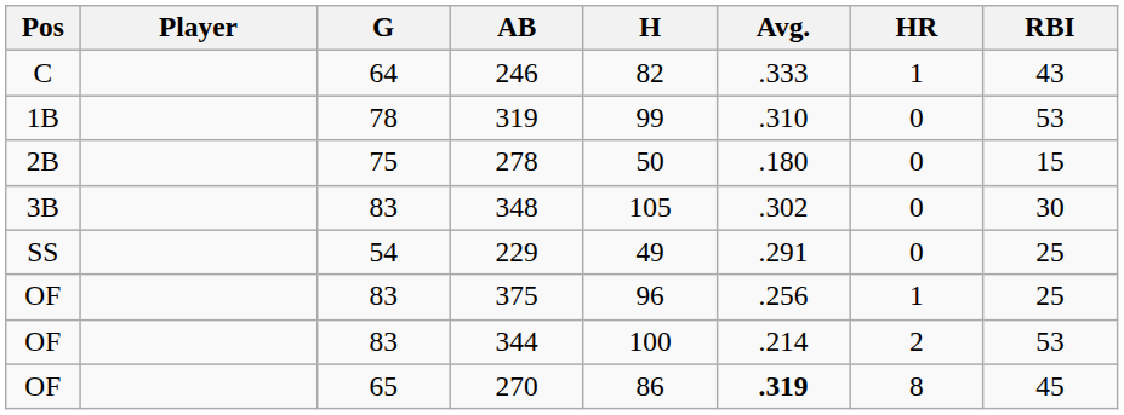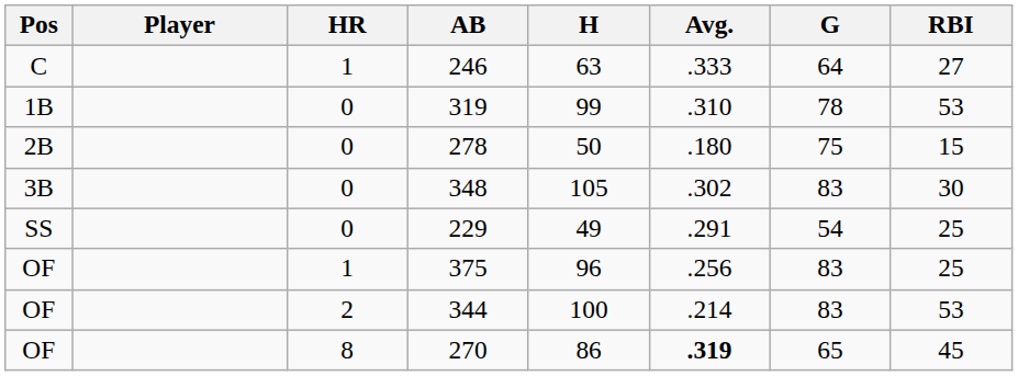columns swapped: G <-> HR
246 | H: 82 -> 63
246 | RBI: 43 -> 27
